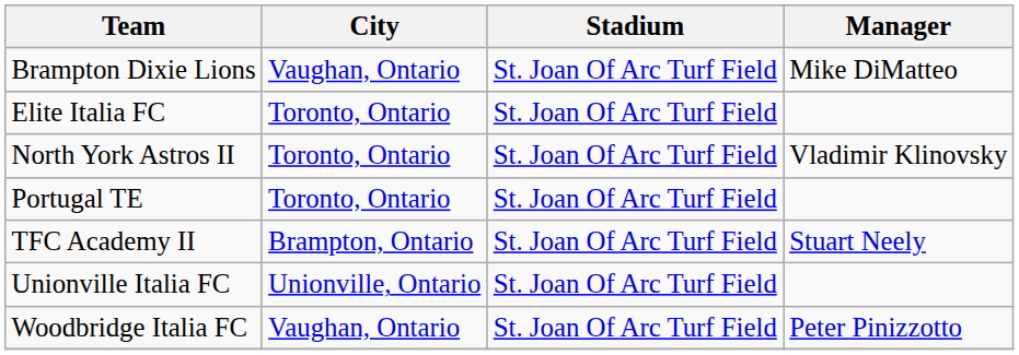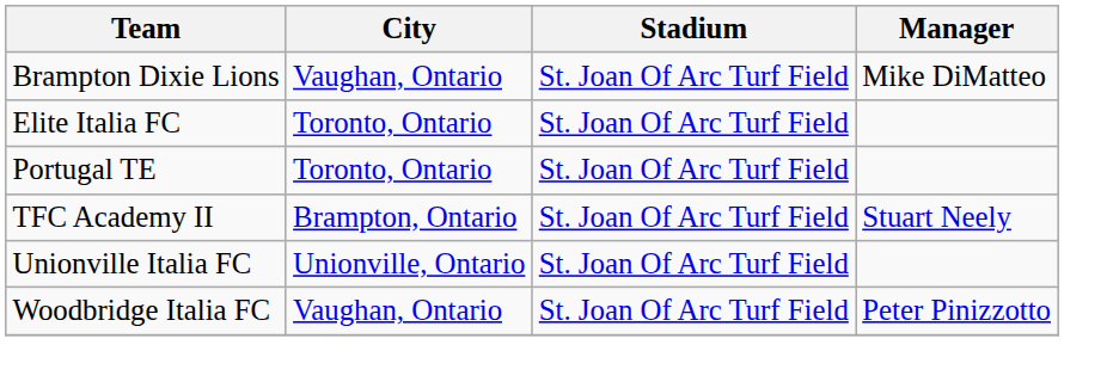- row: North York Astros II | Toronto, Ontario | St. Joan Of Arc Turf Field | Vladimir Klinovsky
